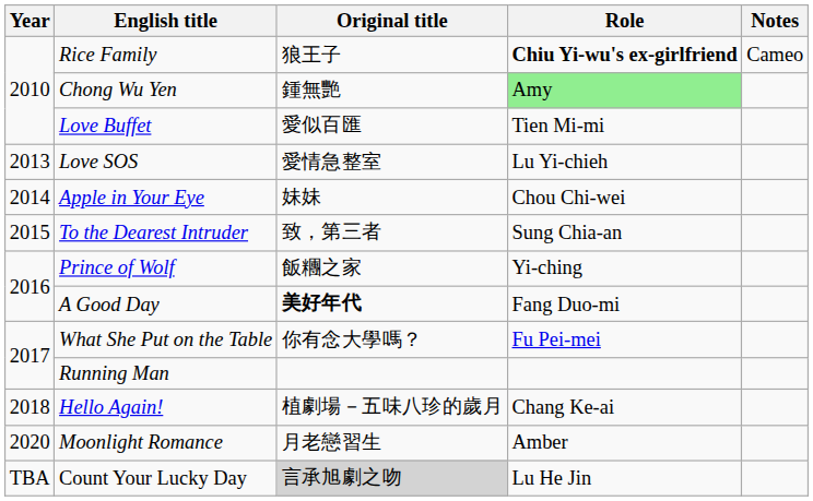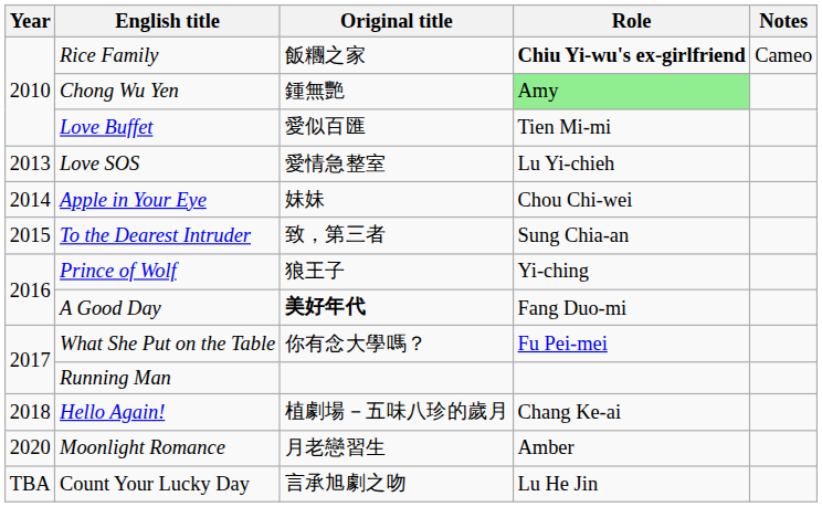Rice Family | Original title: 狼王子 -> 飯糰之家
Prince of Wolf | Original title: 飯糰之家 -> 狼王子
Count Your Lucky Day | Original title: lightgrey background -> no background
